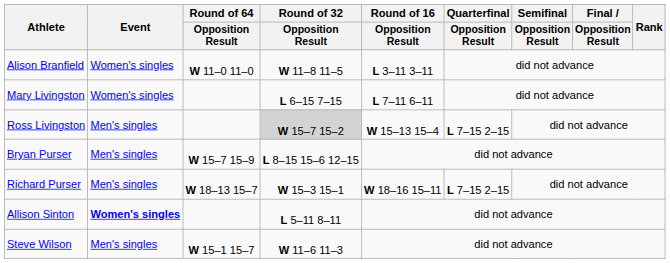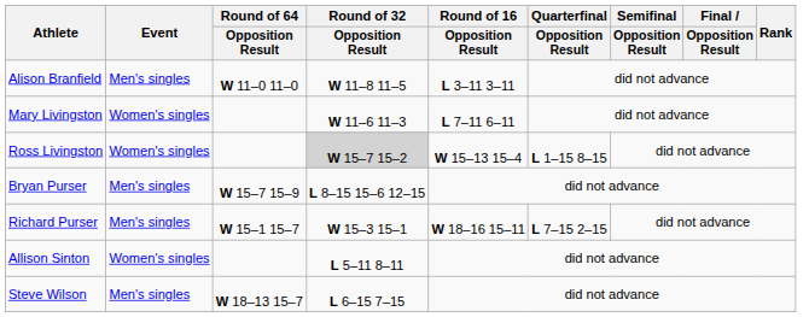Alison Branfield | Event: Women's singles -> Men's singles
Mary Livingston | Round of 32 / Opposition Result: L 6–15 7–15 -> W 11–6 11–3
Ross Livingston | Event: Men's singles -> Women's singles
Ross Livingston | Quarterfinal / Opposition Result: L 7–15 2–15 -> L 1–15 8–15
Richard Purser | Round of 64 / Opposition Result: W 18–13 15–7 -> W 15–1 15–7
Allison Sinton | Event: bold -> normal
Steve Wilson | Round of 64 / Opposition Result: W 15–1 15–7 -> W 18–13 15–7
Steve Wilson | Round of 32 / Opposition Result: W 11–6 11–3 -> L 6–15 7–15
